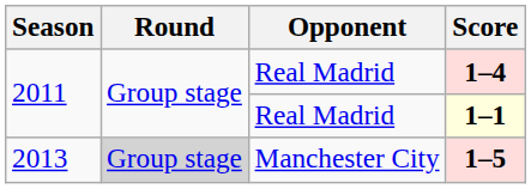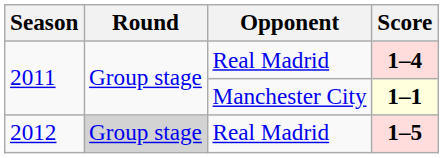1–1 | Opponent: Real Madrid -> Manchester City
1–5 | Season: 2013 -> 2012
1–5 | Opponent: Manchester City -> Real Madrid
